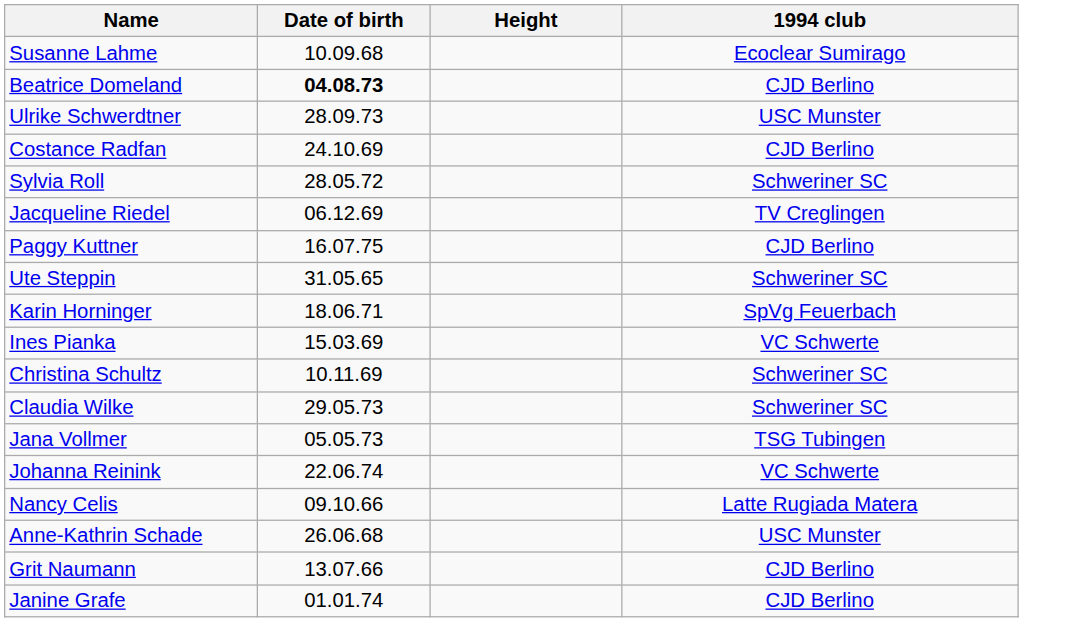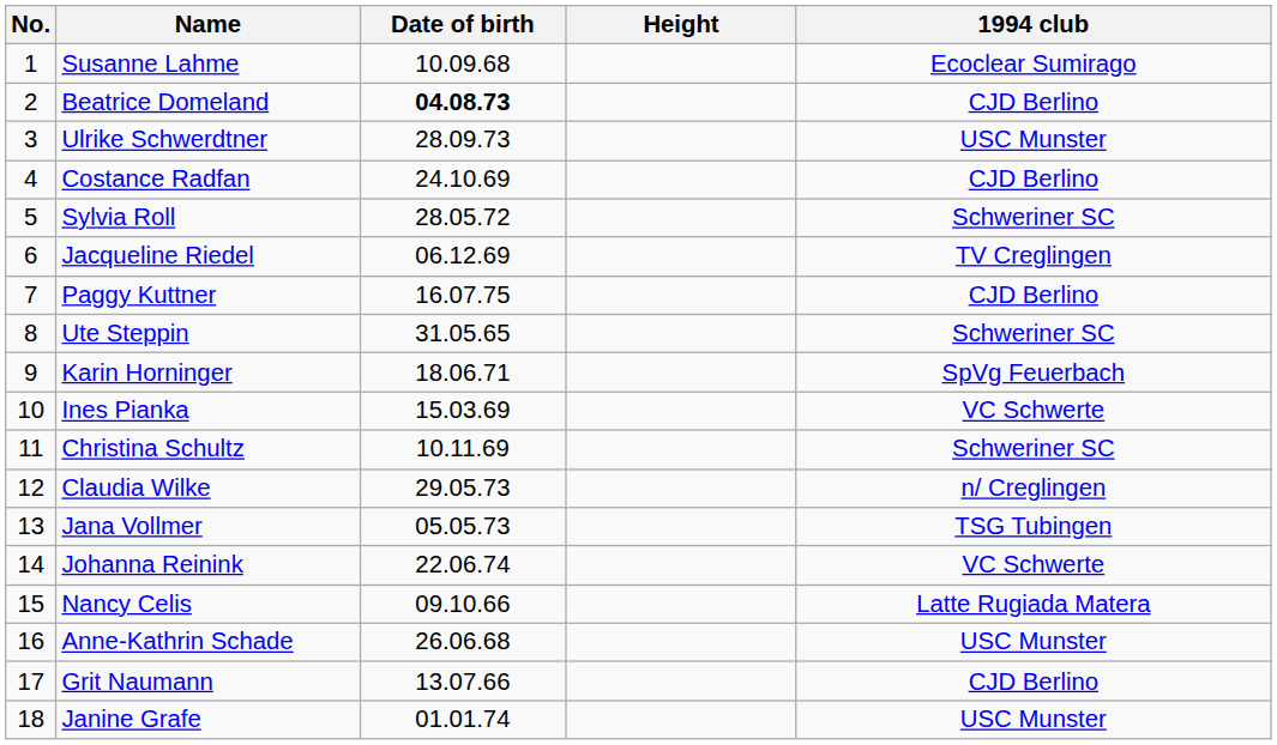+ column: No. | 1 | 2 | 3 | 4 | 5 | 6 | 7 | 8 | 9 | 10 | 11 | 12 | 13 | 14 | 15 | 16 | 17 | 18
Claudia Wilke | 1994 club: Schweriner SC -> n/ Creglingen
Janine Grafe | 1994 club: CJD Berlino -> USC Munster
